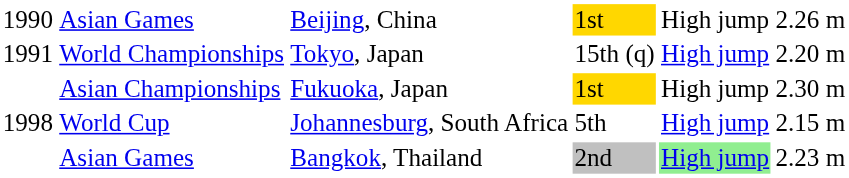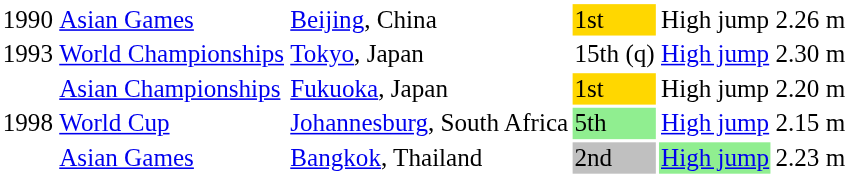World Championships | column 1: 1991 -> 1993
World Championships | column 6: 2.20 m -> 2.30 m
Asian Championships | column 6: 2.30 m -> 2.20 m
World Cup | column 4: no background -> lightgreen background
